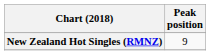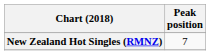New Zealand Hot Singles (RMNZ) | Peak position: 9 -> 7
